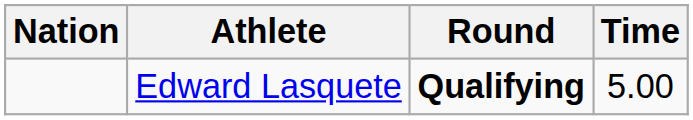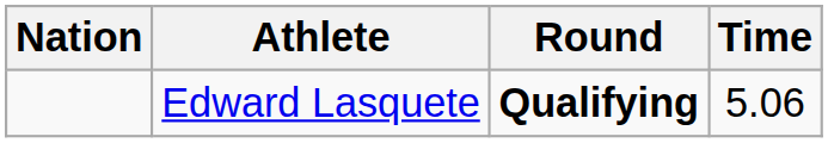Edward Lasquete | Time: 5.00 -> 5.06
